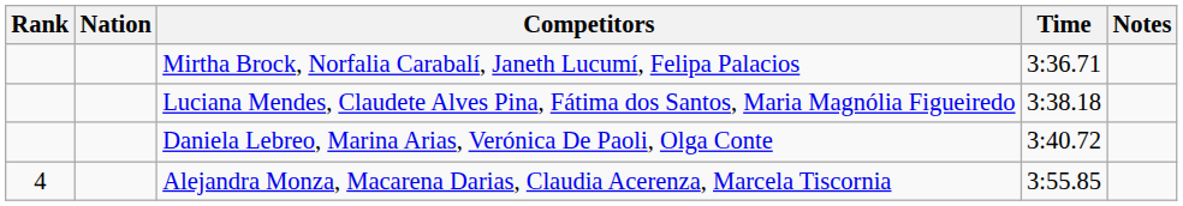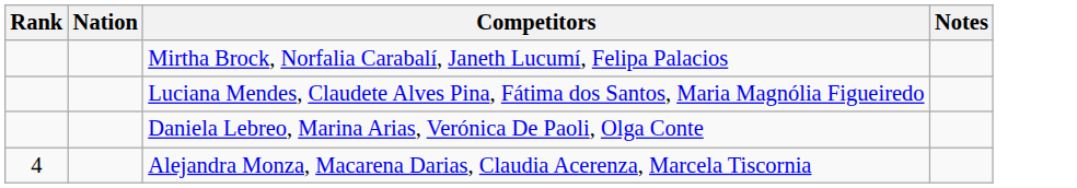- column: Time | 3:36.71 | 3:38.18 | 3:40.72 | 3:55.85
